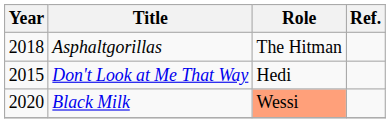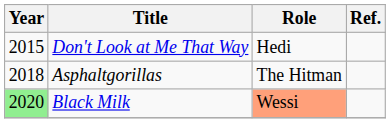rows swapped: Don't Look at Me That Way <-> Asphaltgorillas
Black Milk | Year: no background -> lightgreen background
